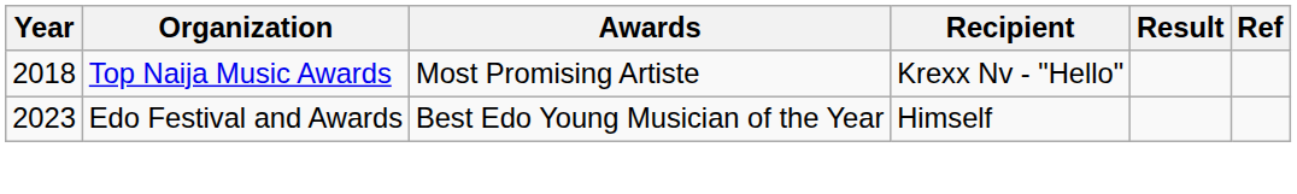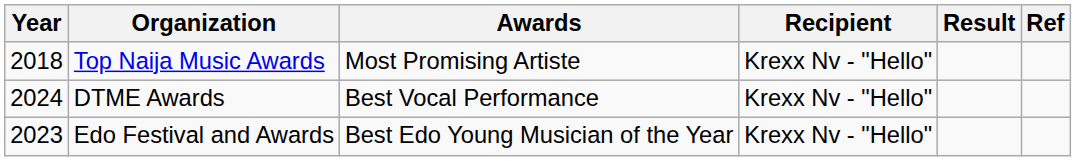+ row: 2024 | DTME Awards | Best Vocal Performance | Krexx Nv - "Hello"
Edo Festival and Awards | Recipient: Himself -> Krexx Nv - "Hello"
